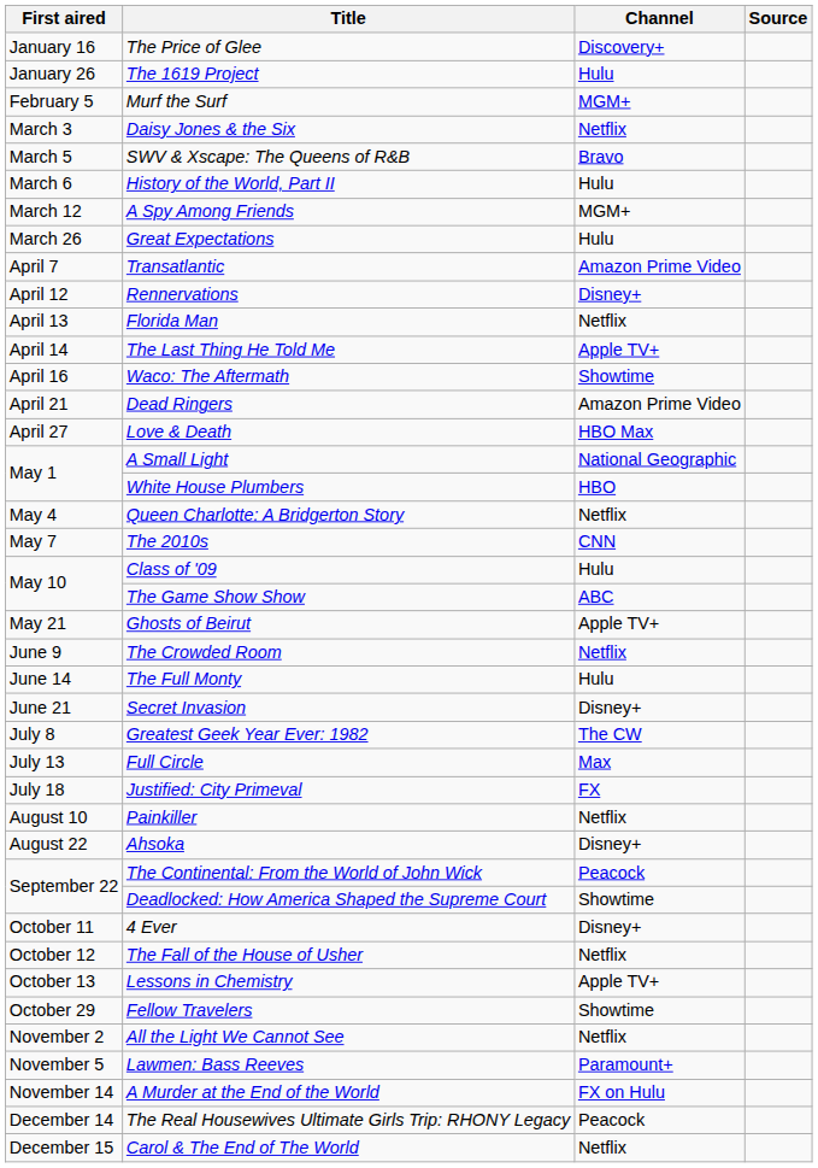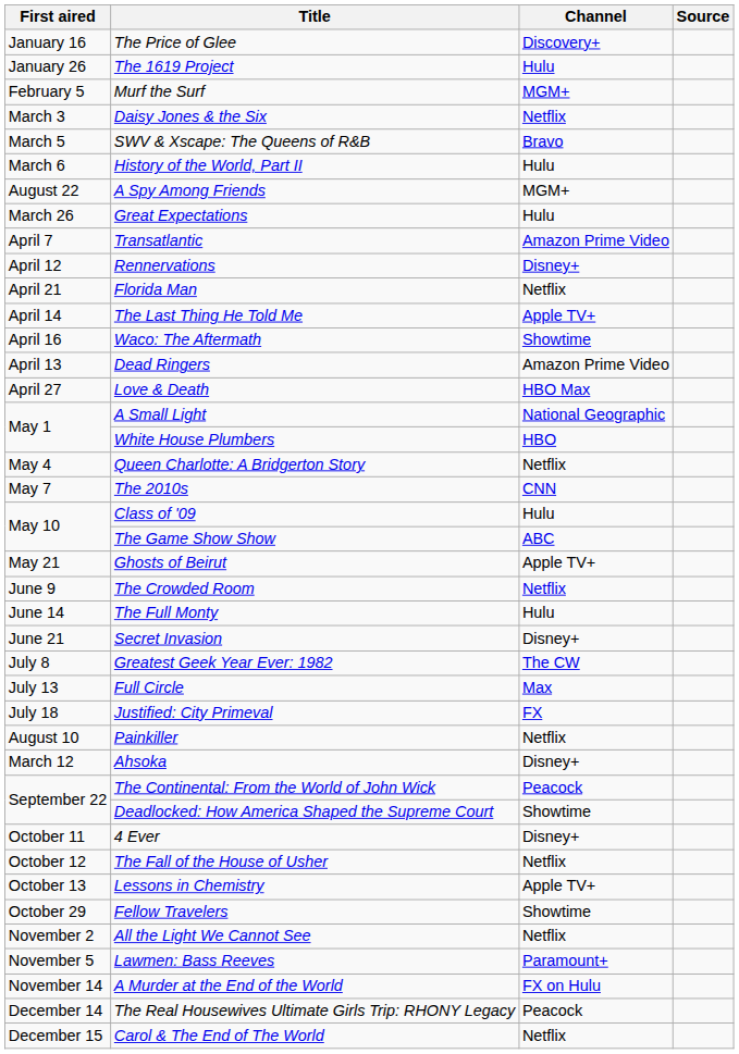A Spy Among Friends | First aired: March 12 -> August 22
Florida Man | First aired: April 13 -> April 21
Dead Ringers | First aired: April 21 -> April 13
Ahsoka | First aired: August 22 -> March 12
